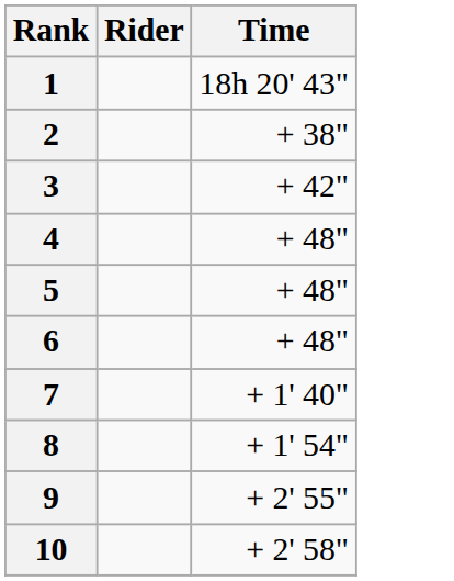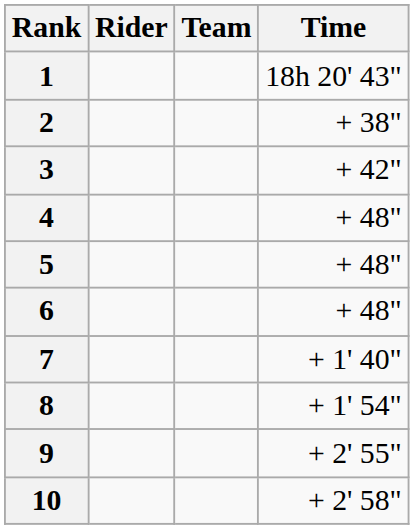+ column: Team
